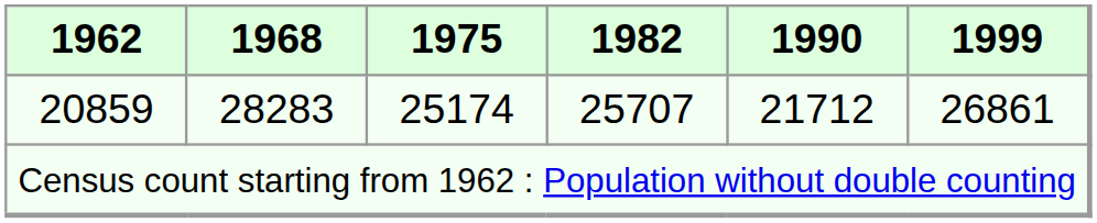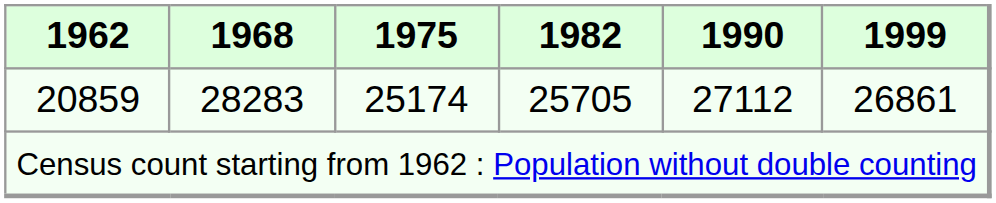20859 | 1982: 25707 -> 25705
20859 | 1990: 21712 -> 27112
